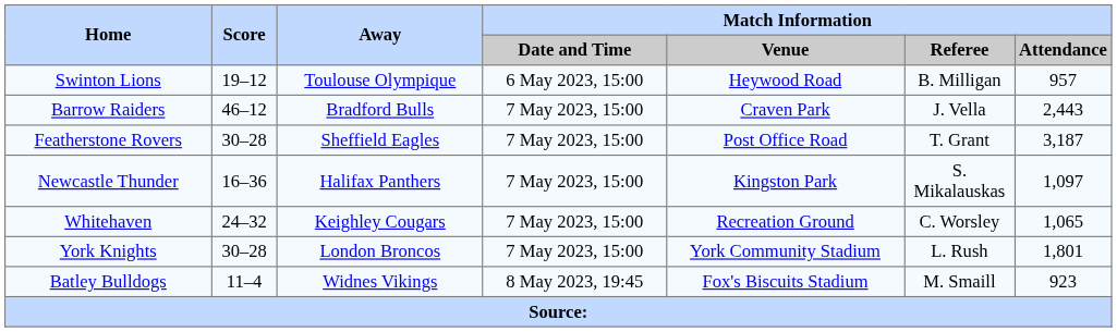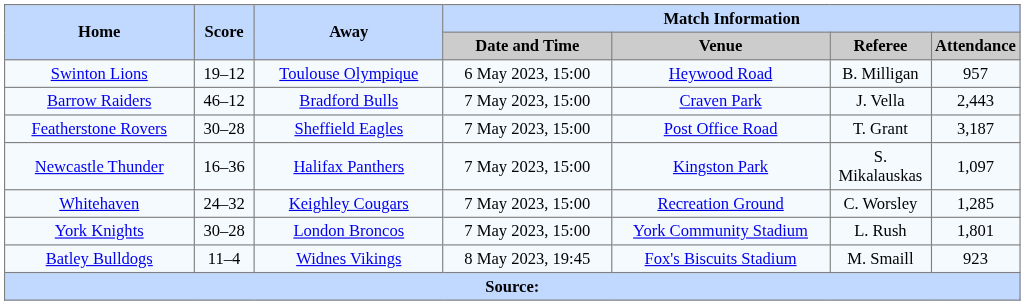Whitehaven | Match Information / Attendance: 1,065 -> 1,285
